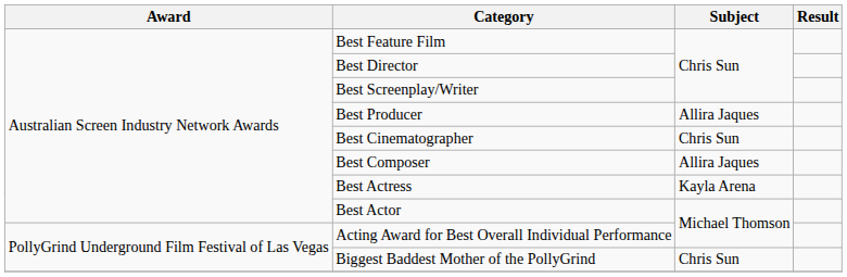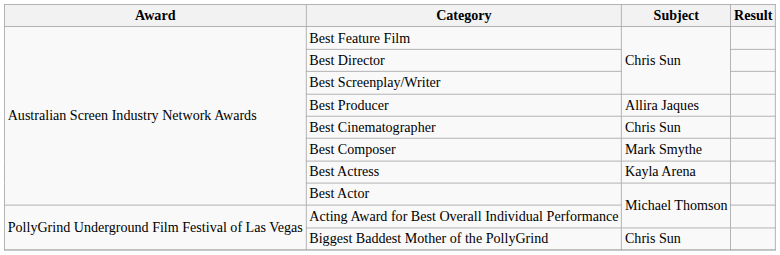Best Composer | Subject: Allira Jaques -> Mark Smythe
